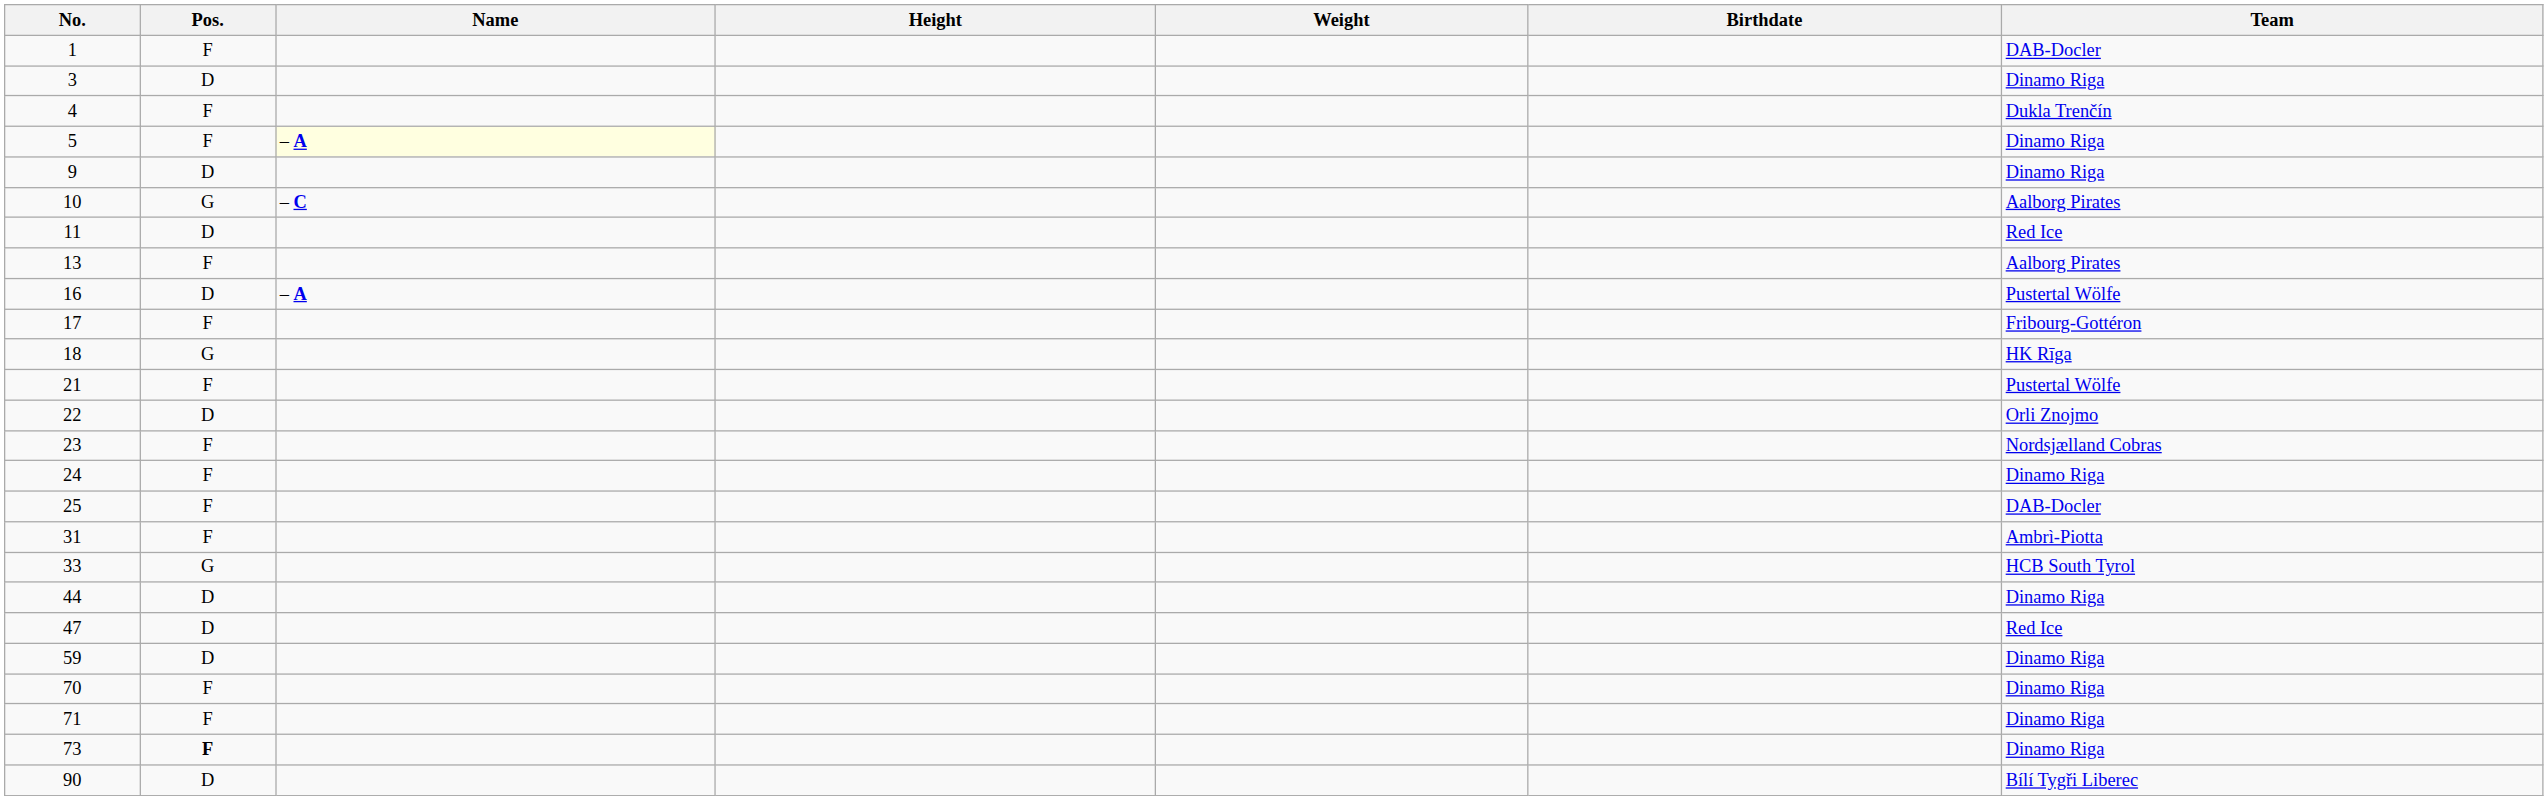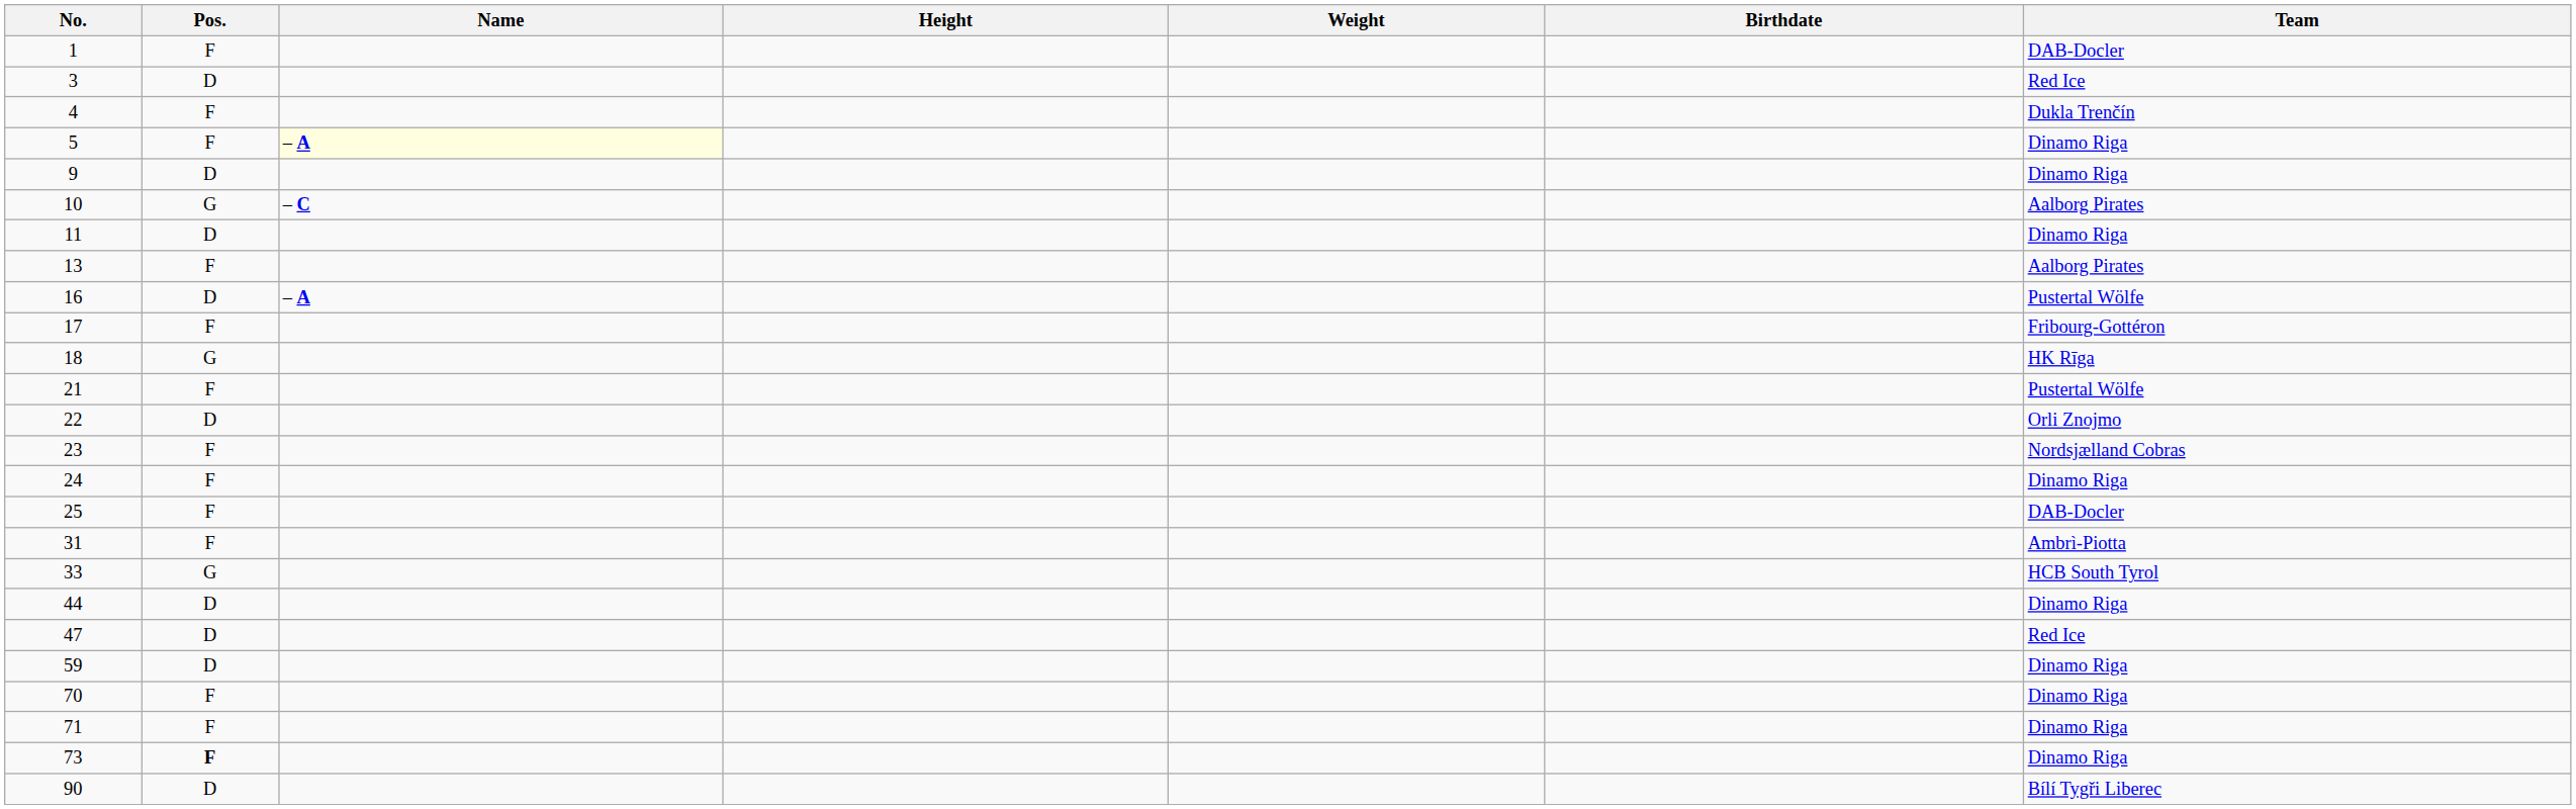3 | Team: Dinamo Riga -> Red Ice
11 | Team: Red Ice -> Dinamo Riga
